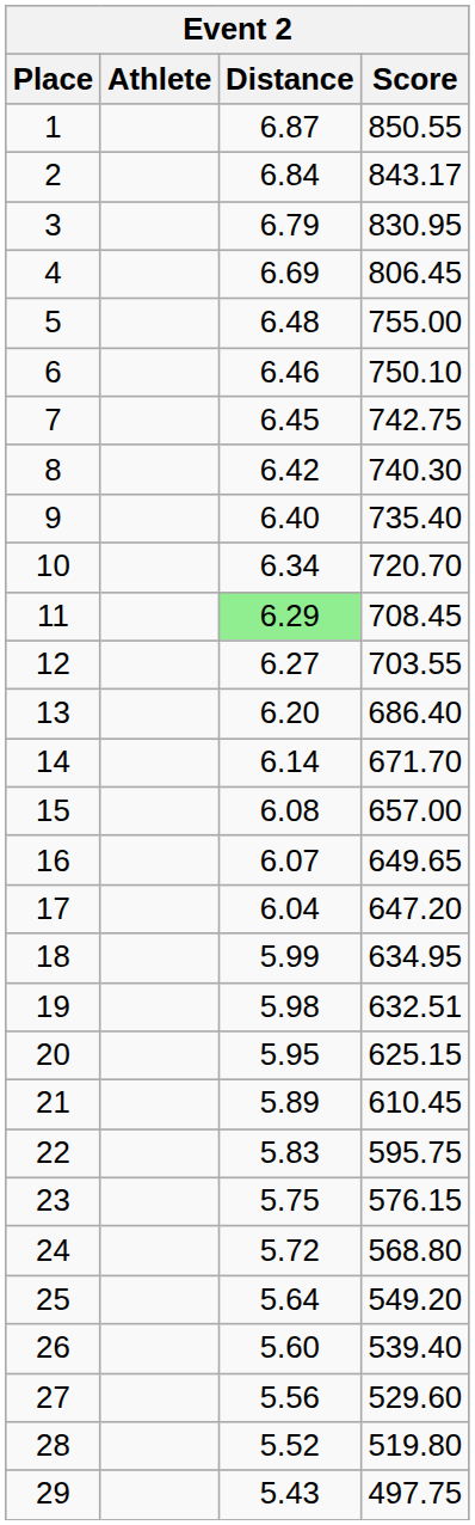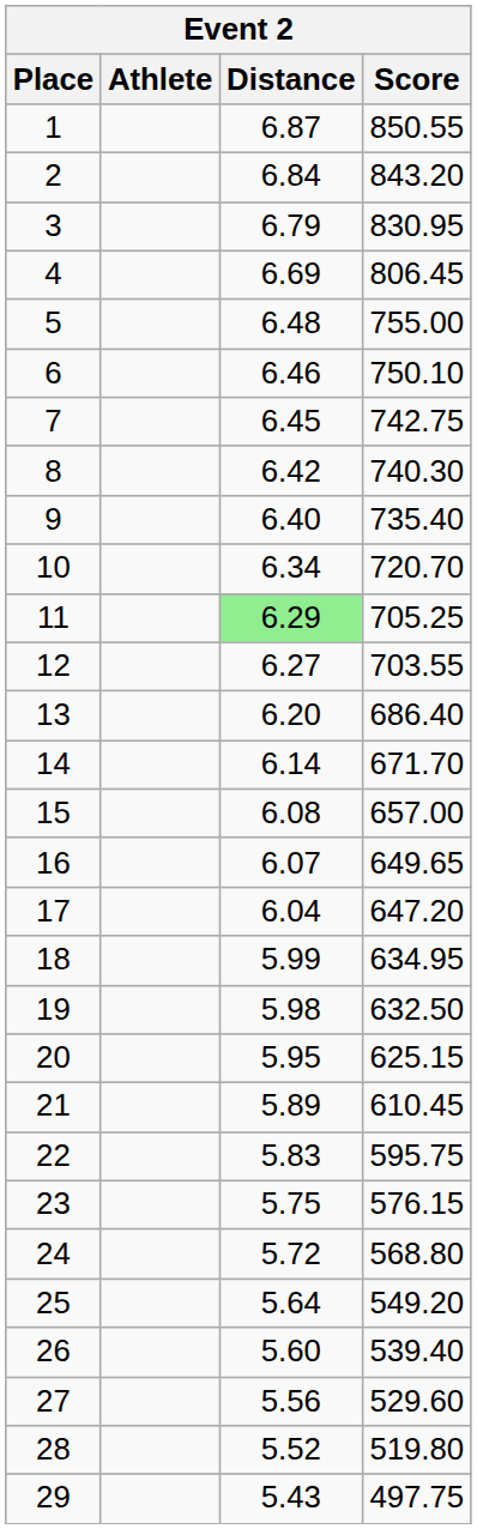2 | Score: 843.17 -> 843.20
11 | Score: 708.45 -> 705.25
19 | Score: 632.51 -> 632.50
